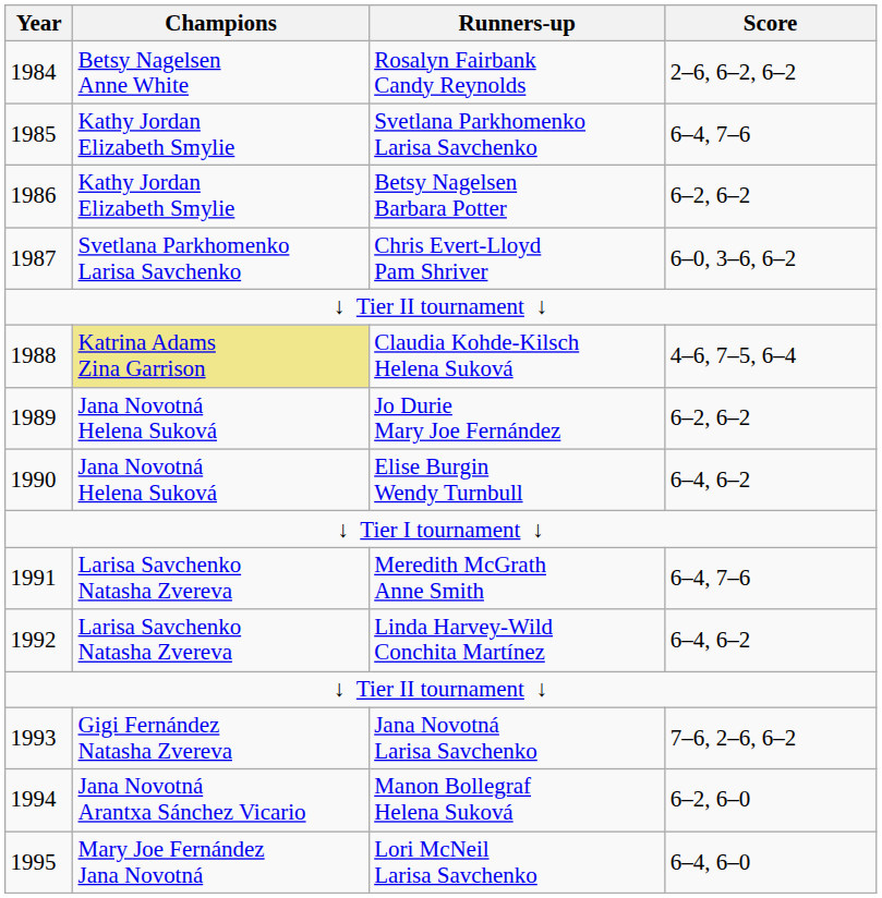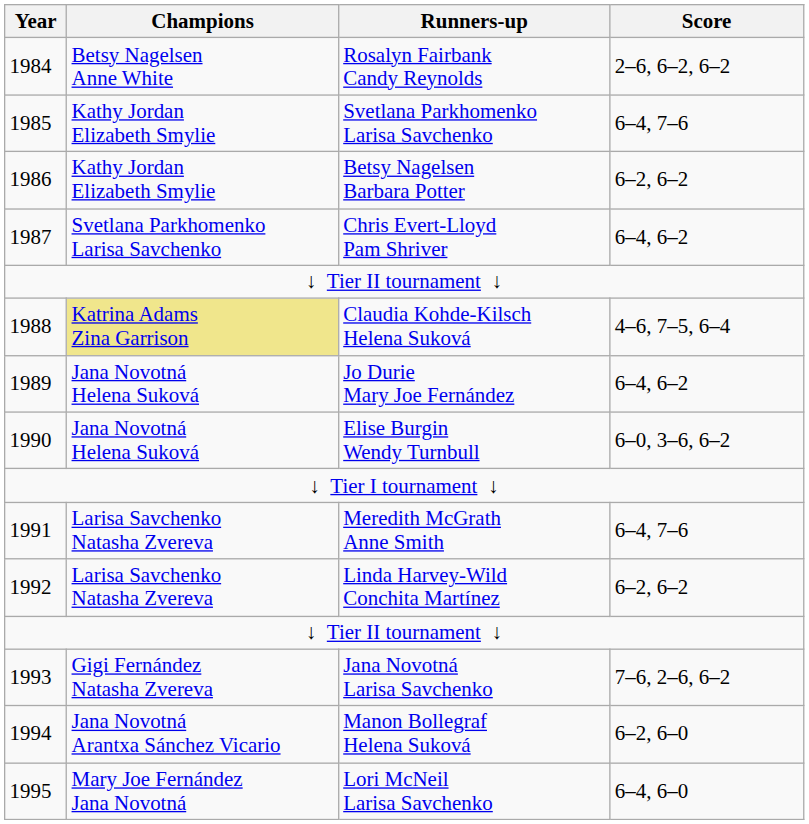Chris Evert-Lloyd Pam Shriver | Score: 6–0, 3–6, 6–2 -> 6–4, 6–2
Jo Durie Mary Joe Fernández | Score: 6–2, 6–2 -> 6–4, 6–2
Elise Burgin Wendy Turnbull | Score: 6–4, 6–2 -> 6–0, 3–6, 6–2
Linda Harvey-Wild Conchita Martínez | Score: 6–4, 6–2 -> 6–2, 6–2
